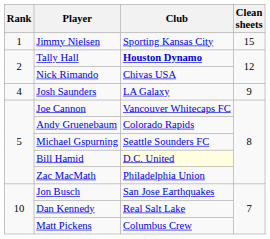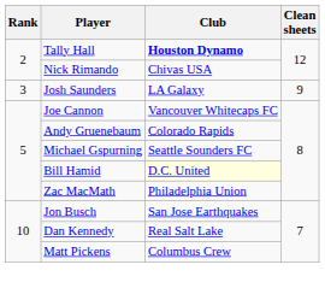- row: 1 | Jimmy Nielsen | Sporting Kansas City | 15
Josh Saunders | Rank: 4 -> 3
